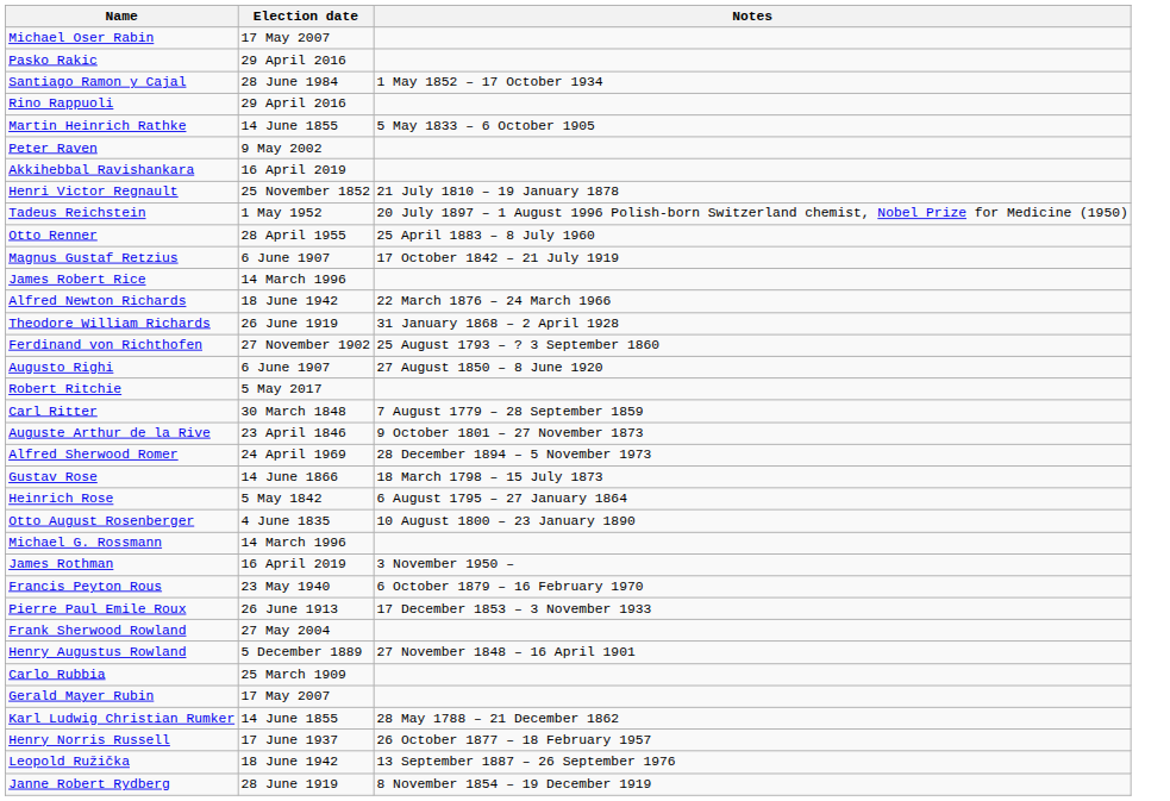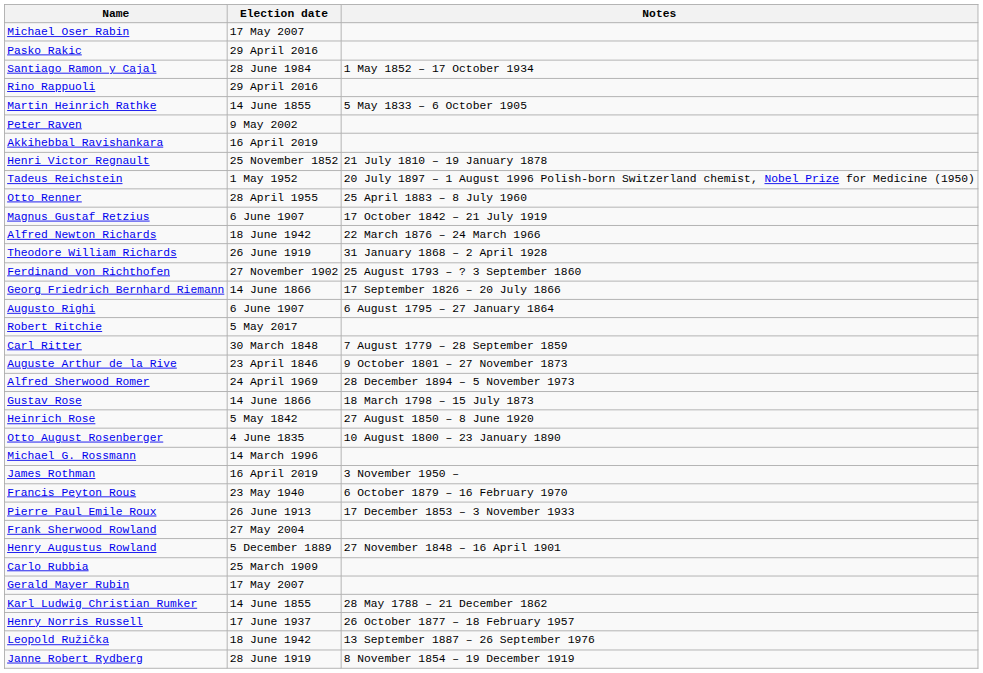- row: James Robert Rice | 14 March 1996
+ row: Georg Friedrich Bernhard Riemann | 14 June 1866 | 17 September 1826 – 20 July 1866
Augusto Righi | Notes: 27 August 1850 – 8 June 1920 -> 6 August 1795 – 27 January 1864
Heinrich Rose | Notes: 6 August 1795 – 27 January 1864 -> 27 August 1850 – 8 June 1920
